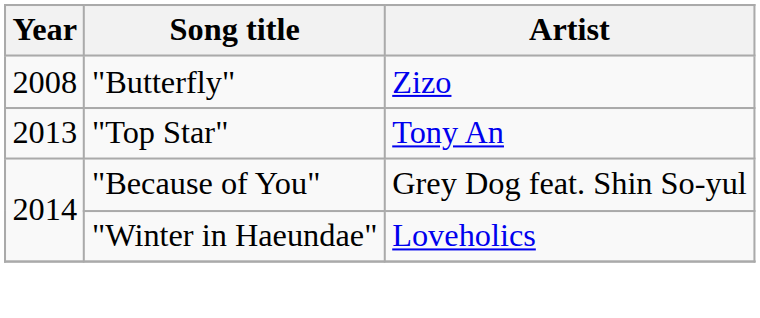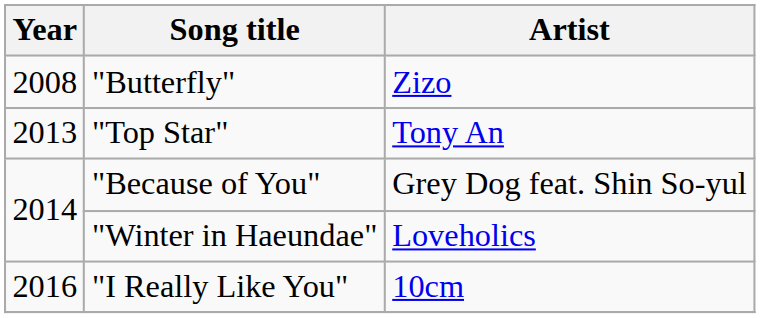+ row: 2016 | "I Really Like You" | 10cm
